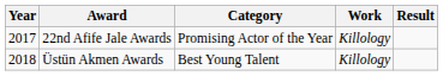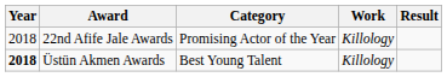22nd Afife Jale Awards | Year: 2017 -> 2018
Üstün Akmen Awards | Year: normal -> bold
